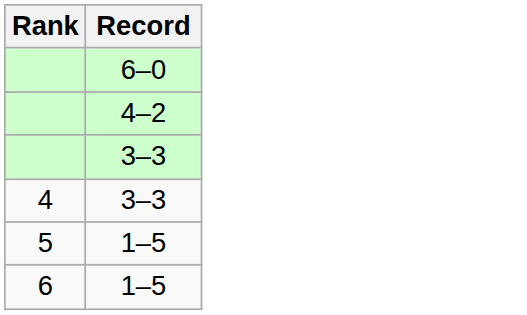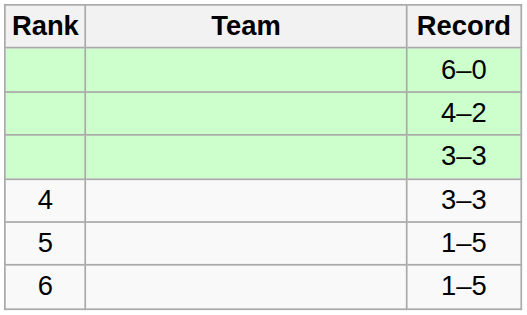+ column: Team
